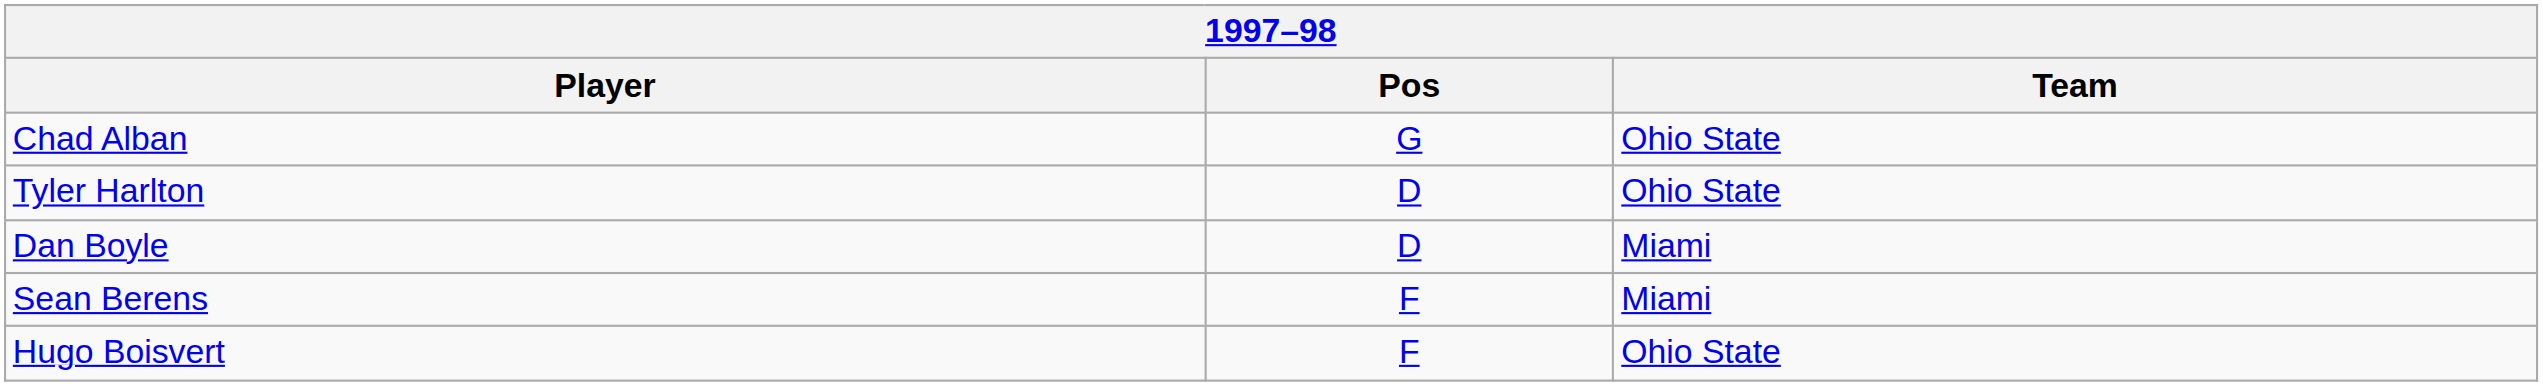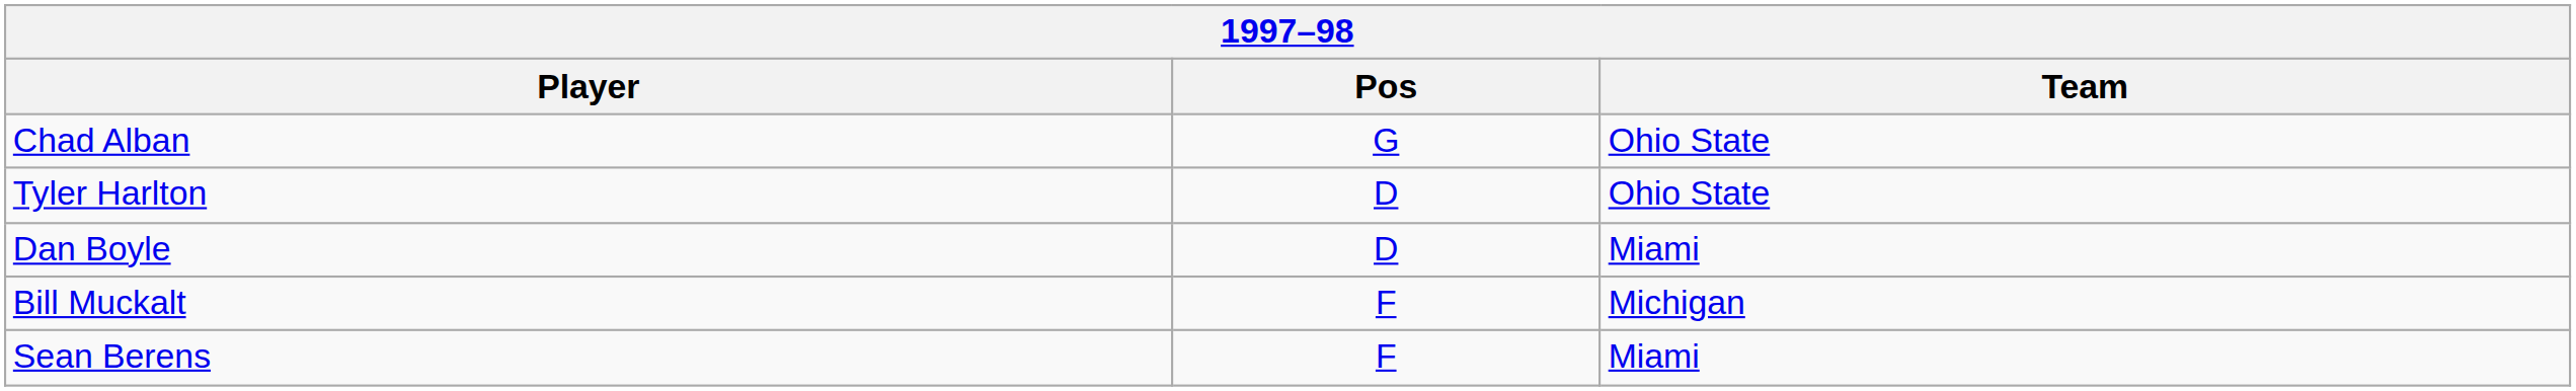+ row: Bill Muckalt | F | Michigan
- row: Hugo Boisvert | F | Ohio State
